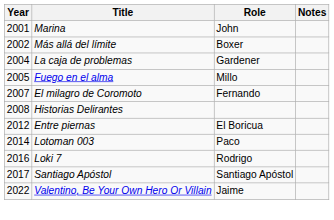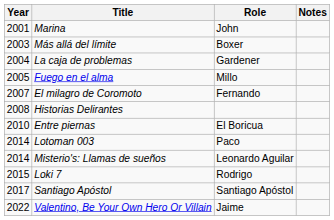Más allá del límite | Year: 2002 -> 2003
Entre piernas | Year: 2012 -> 2010
+ row: 2014 | Misterio's: Llamas de sueños | Leonardo Aguilar
Loki 7 | Year: 2016 -> 2015
